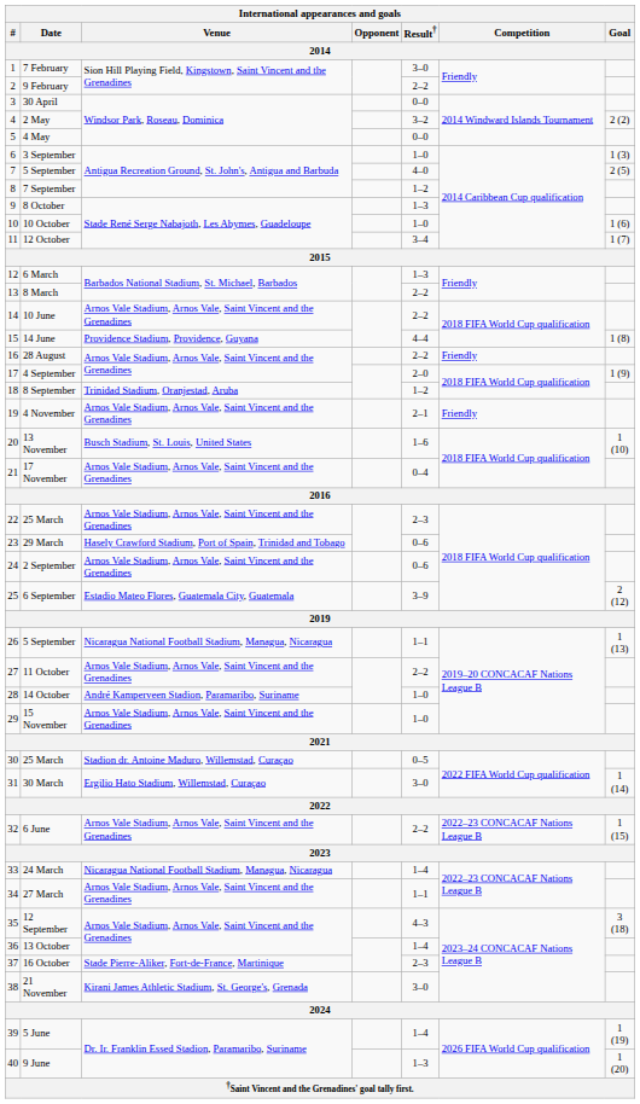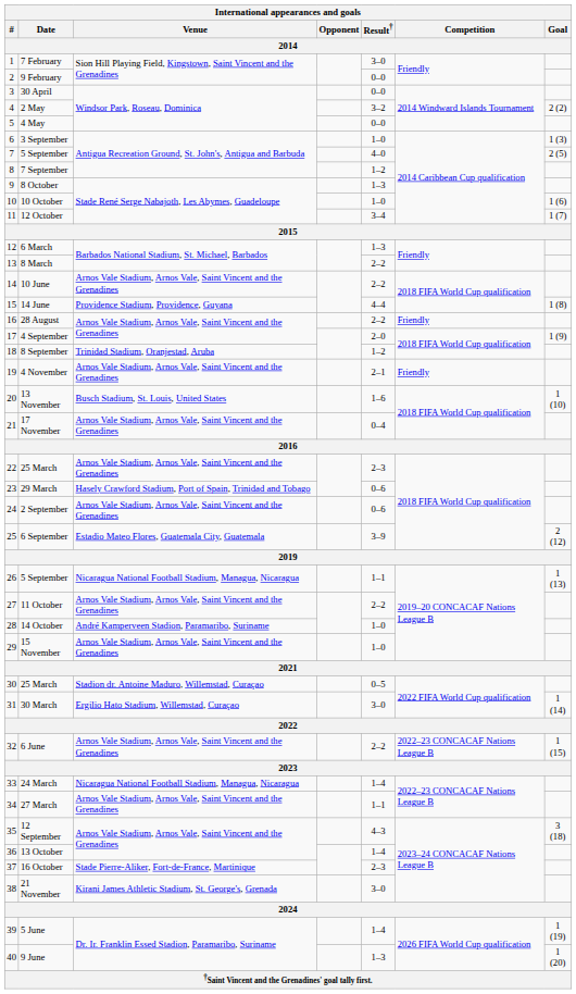9 February | Result†: 2–2 -> 0–0
